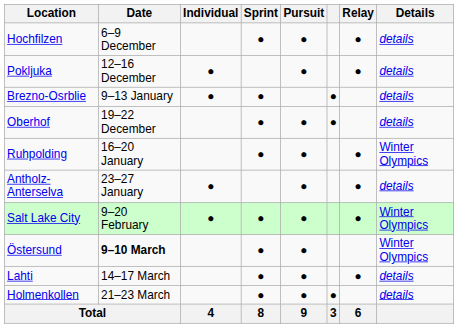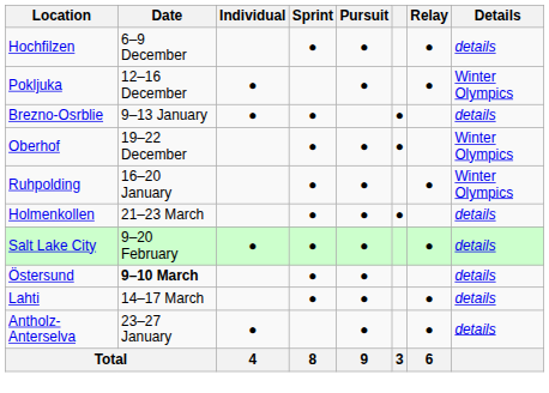Pokljuka | Details: details -> Winter Olympics
Oberhof | Details: details -> Winter Olympics
rows swapped: Antholz-Anterselva <-> Holmenkollen
Salt Lake City | Details: Winter Olympics -> details
Östersund | Details: Winter Olympics -> details
